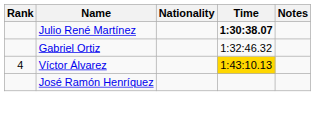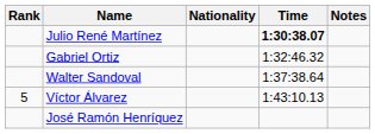+ row: Walter Sandoval | 1:37:38.64
Víctor Álvarez | Rank: 4 -> 5
Víctor Álvarez | Time: gold background -> no background
